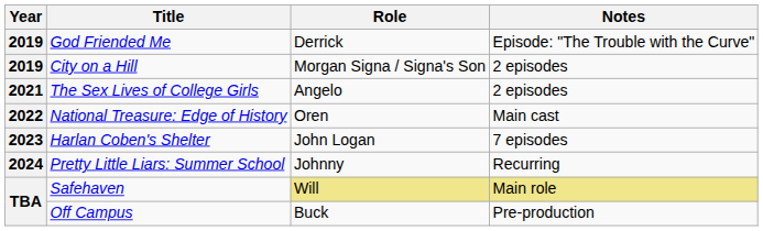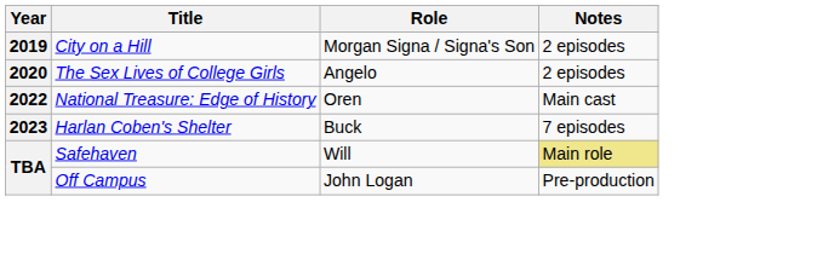- row: 2019 | God Friended Me | Derrick | Episode: "The Trouble with the Curve"
The Sex Lives of College Girls | Year: 2021 -> 2020
Harlan Coben's Shelter | Role: John Logan -> Buck
- row: 2024 | Pretty Little Liars: Summer School | Johnny | Recurring
Safehaven | Role: khaki background -> no background
Off Campus | Role: Buck -> John Logan
